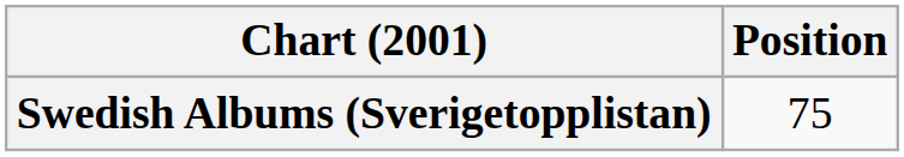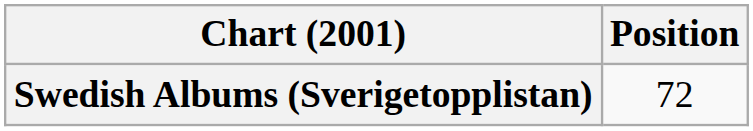Swedish Albums (Sverigetopplistan) | Position: 75 -> 72
